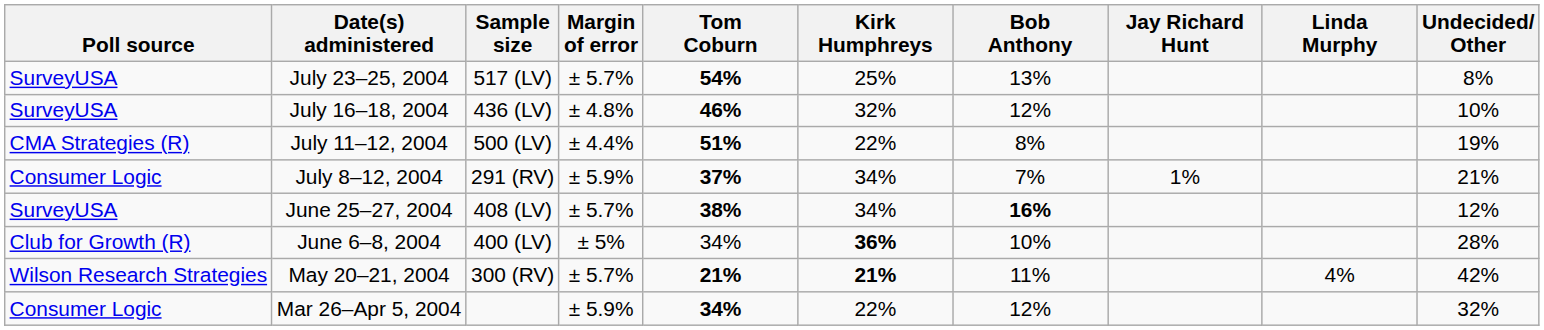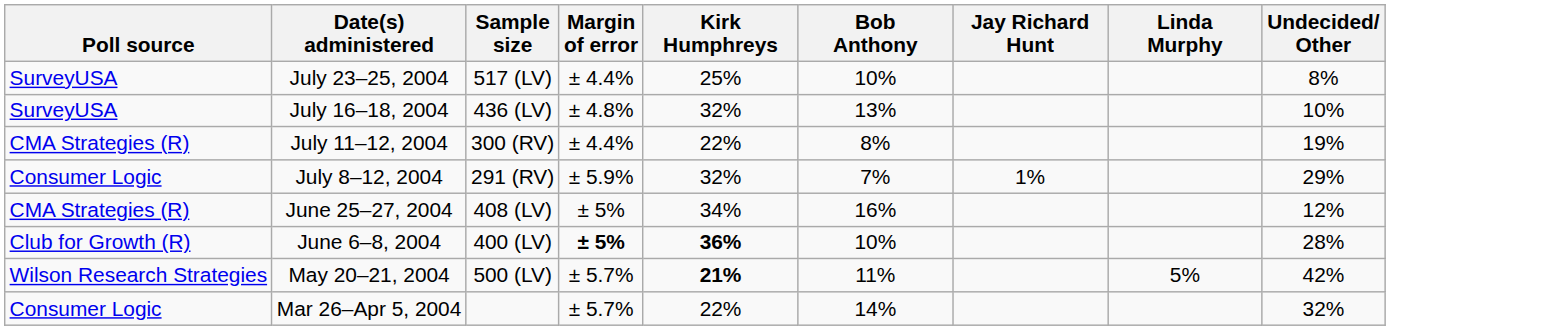- column: Tom Coburn | 54% | 46% | 51% | 37% | 38% | 34% | 21% | 34%
July 23–25, 2004 | Margin of error: ± 5.7% -> ± 4.4%
July 23–25, 2004 | Bob Anthony: 13% -> 10%
July 16–18, 2004 | Bob Anthony: 12% -> 13%
July 11–12, 2004 | Sample size: 500 (LV) -> 300 (RV)
July 8–12, 2004 | Kirk Humphreys: 34% -> 32%
July 8–12, 2004 | Undecided/ Other: 21% -> 29%
June 25–27, 2004 | Poll source: SurveyUSA -> CMA Strategies (R)
June 25–27, 2004 | Margin of error: ± 5.7% -> ± 5%
June 25–27, 2004 | Bob Anthony: bold -> normal
June 6–8, 2004 | Margin of error: normal -> bold
May 20–21, 2004 | Sample size: 300 (RV) -> 500 (LV)
May 20–21, 2004 | Linda Murphy: 4% -> 5%
Mar 26–Apr 5, 2004 | Margin of error: ± 5.9% -> ± 5.7%
Mar 26–Apr 5, 2004 | Bob Anthony: 12% -> 14%
